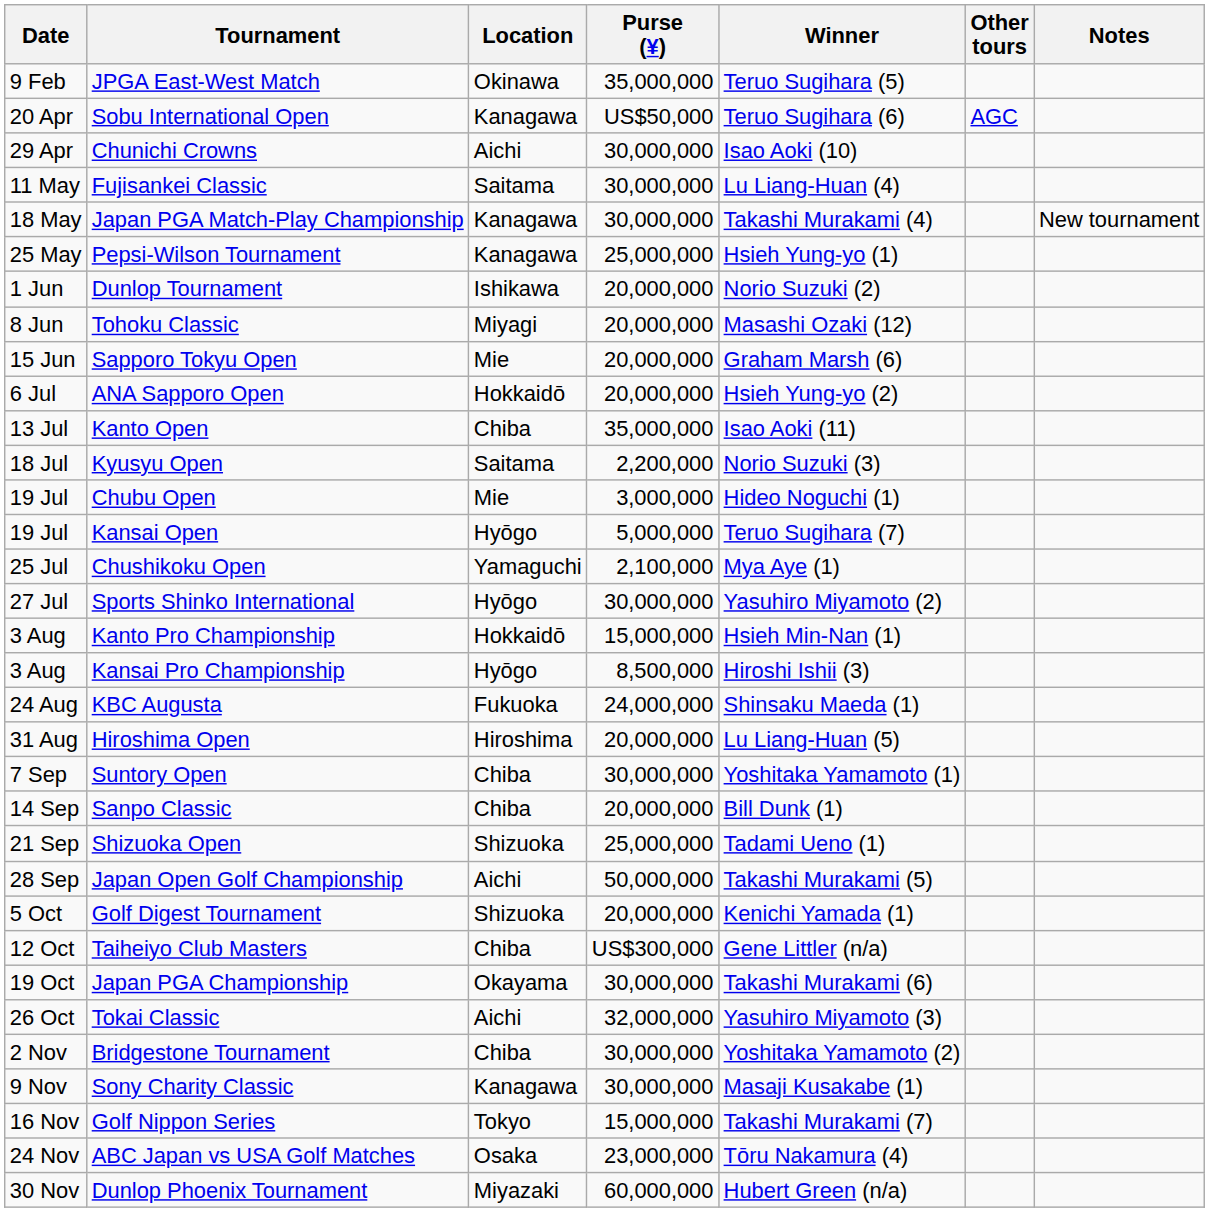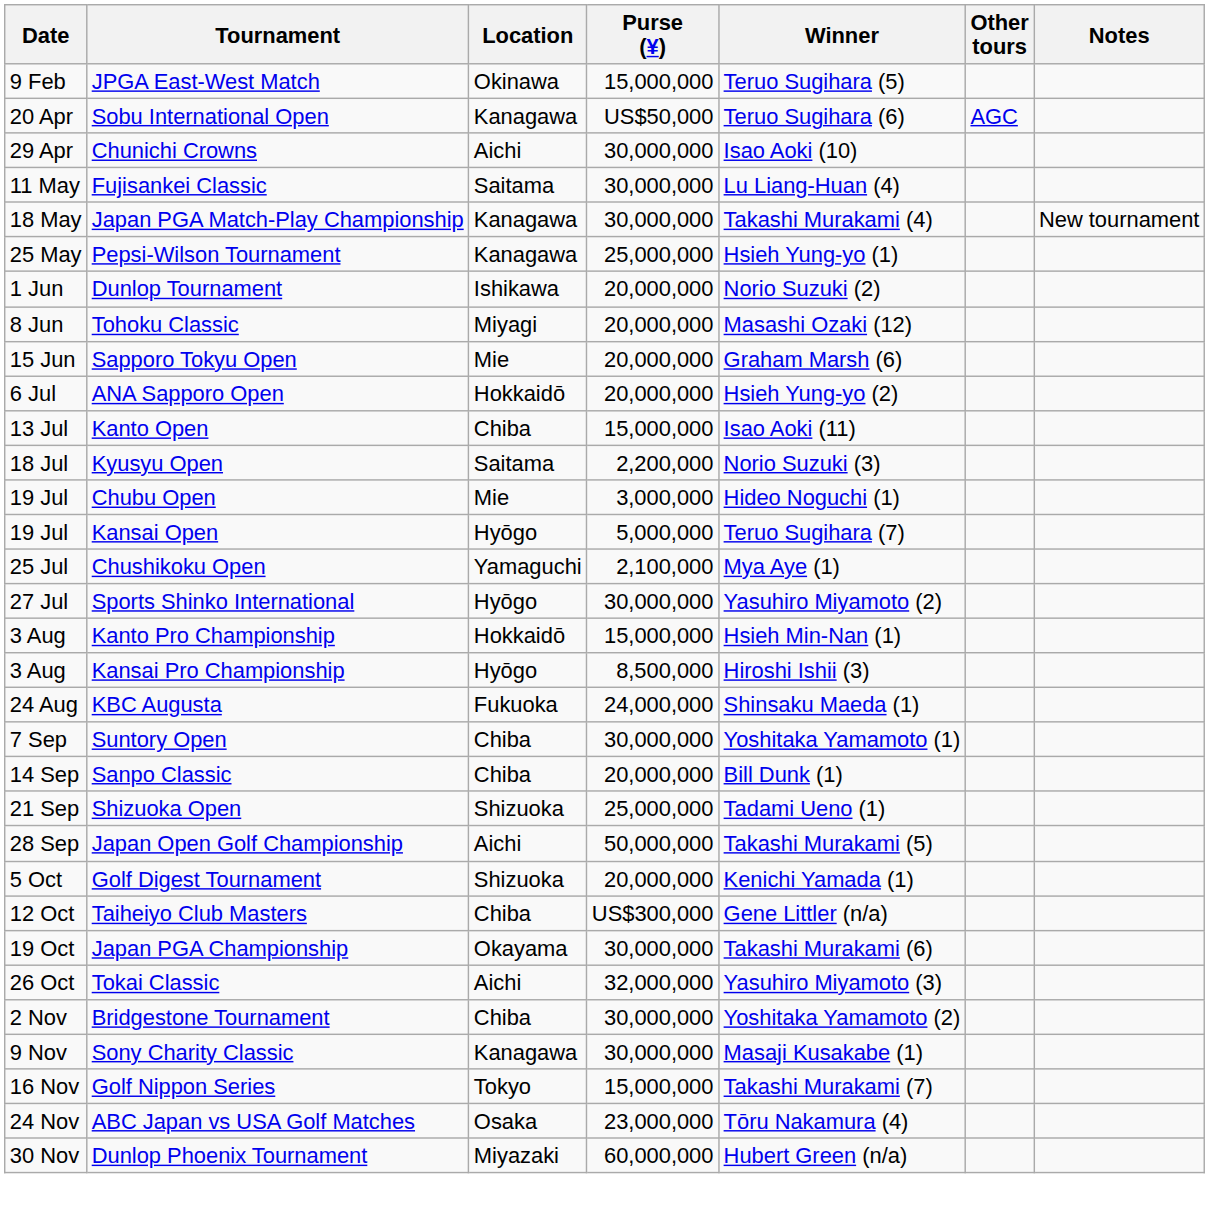JPGA East-West Match | Purse (¥): 35,000,000 -> 15,000,000
Kanto Open | Purse (¥): 35,000,000 -> 15,000,000
- row: 31 Aug | Hiroshima Open | Hiroshima | 20,000,000 | Lu Liang-Huan (5)
